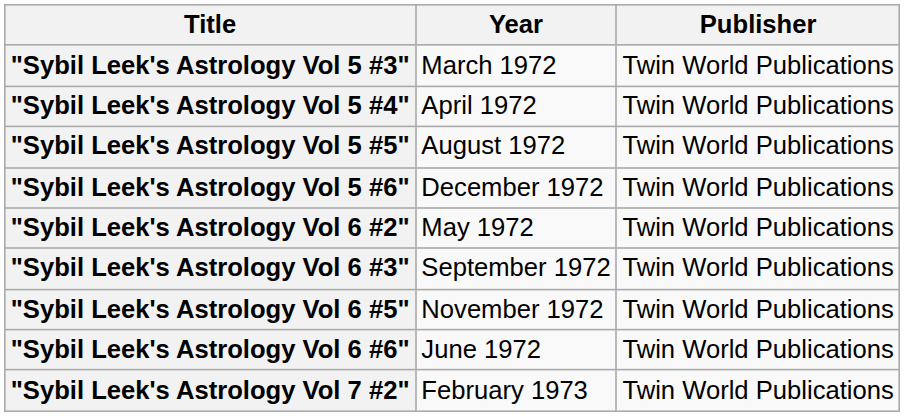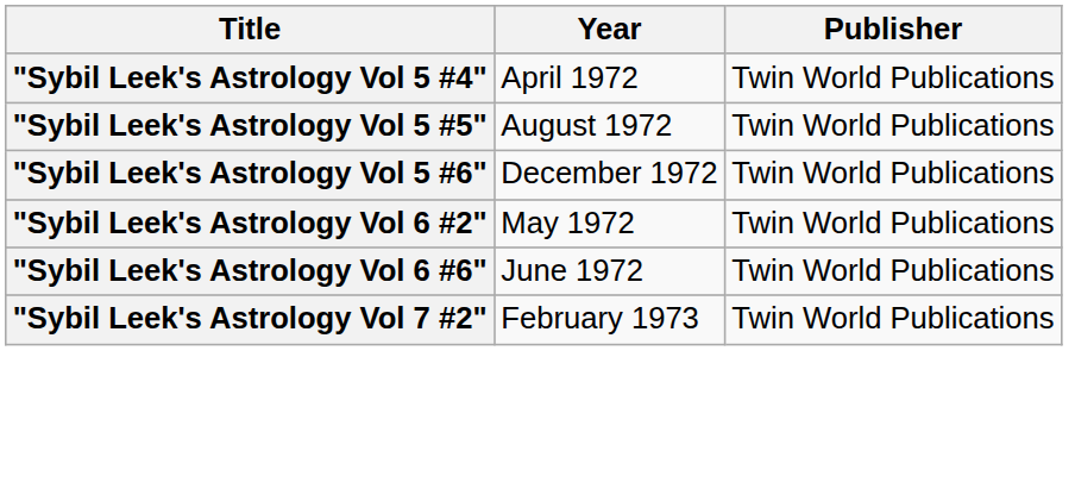- row: "Sybil Leek's Astrology Vol 5 #3" | March 1972 | Twin World Publications
- row: "Sybil Leek's Astrology Vol 6 #3" | September 1972 | Twin World Publications
- row: "Sybil Leek's Astrology Vol 6 #5" | November 1972 | Twin World Publications
